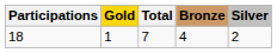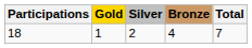columns swapped: Silver <-> Total
